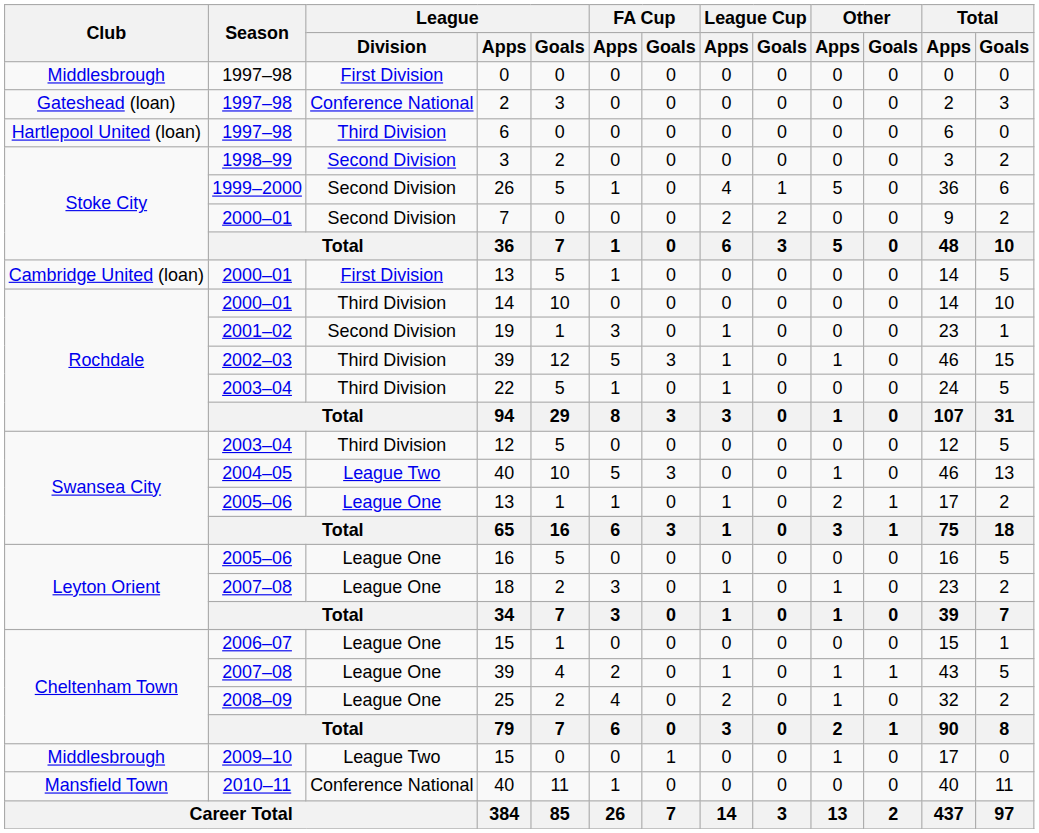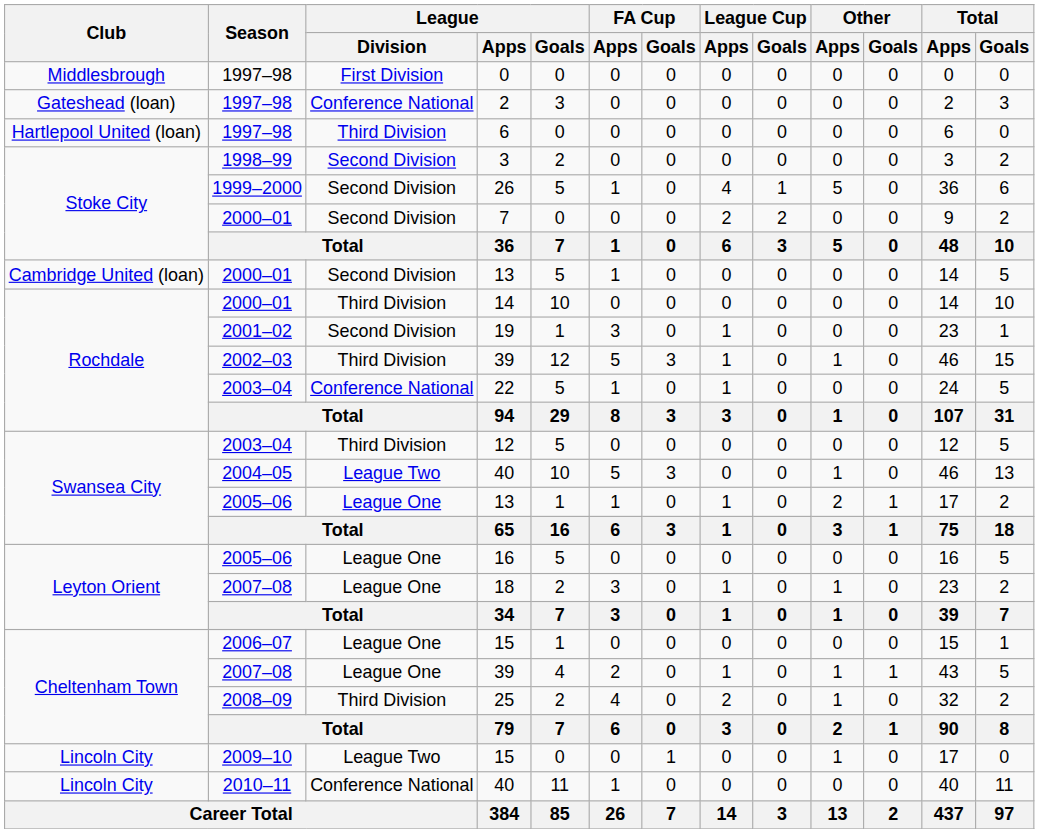2000–01 / 13 | League / Division: First Division -> Second Division
22 | League / Division: Third Division -> Conference National
25 | League / Division: League One -> Third Division
2009–10 / 15 | Club: Middlesbrough -> Lincoln City
2010–11 / 40 | Club: Mansfield Town -> Lincoln City
